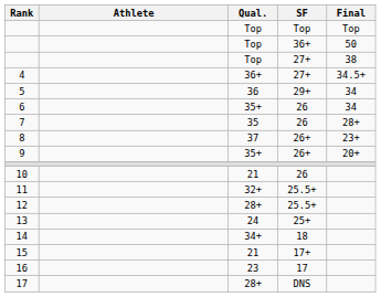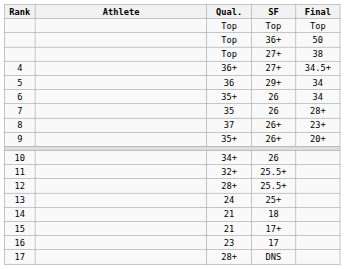10 | Qual.: 21 -> 34+
14 | Qual.: 34+ -> 21
